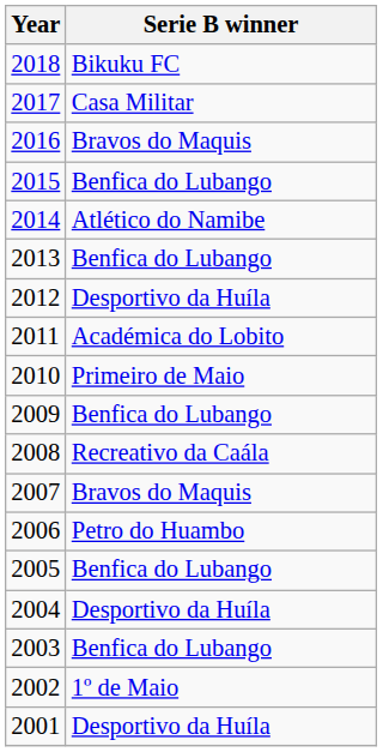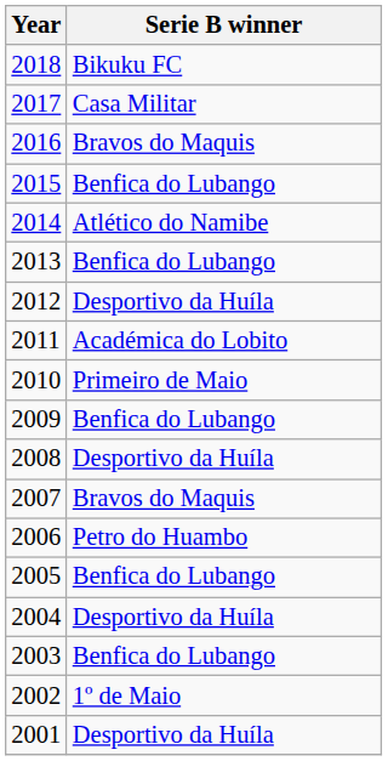2008 | Serie B winner: Recreativo da Caála -> Desportivo da Huíla
